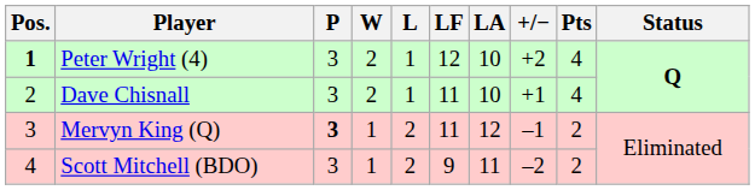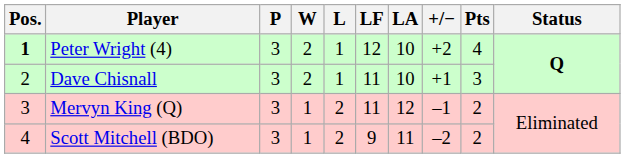Dave Chisnall | Pts: 4 -> 3
Mervyn King (Q) | P: bold -> normal
